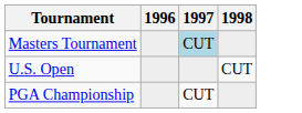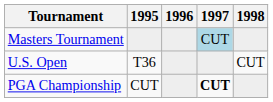+ column: 1995 | T36 | CUT
PGA Championship | 1997: normal -> bold
